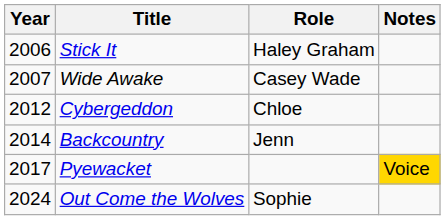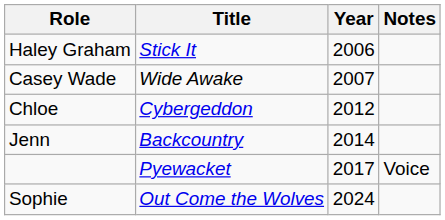columns swapped: Year <-> Role
Pyewacket | Notes: gold background -> no background
